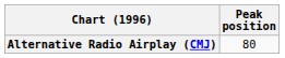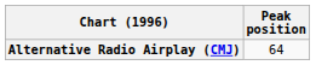Alternative Radio Airplay (CMJ) | Peak position: 80 -> 64
